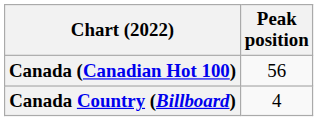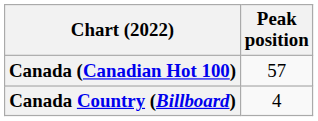Canada (Canadian Hot 100) | Peak position: 56 -> 57
